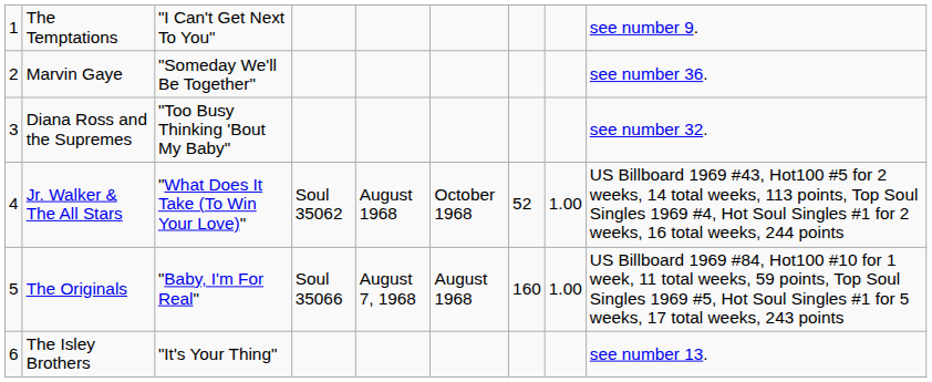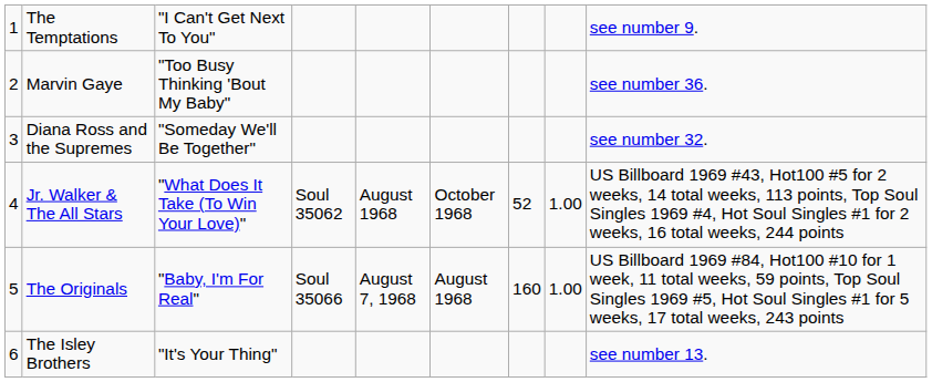Marvin Gaye | column 3: "Someday We'll Be Together" -> "Too Busy Thinking 'Bout My Baby"
Diana Ross and the Supremes | column 3: "Too Busy Thinking 'Bout My Baby" -> "Someday We'll Be Together"
